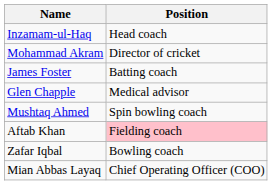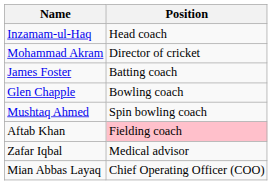Glen Chapple | Position: Medical advisor -> Bowling coach
Zafar Iqbal | Position: Bowling coach -> Medical advisor
